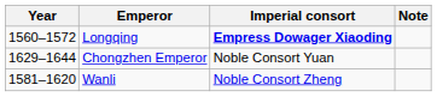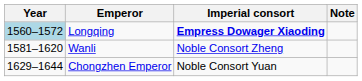Longqing | Year: no background -> lightblue background
rows swapped: Wanli <-> Chongzhen Emperor
